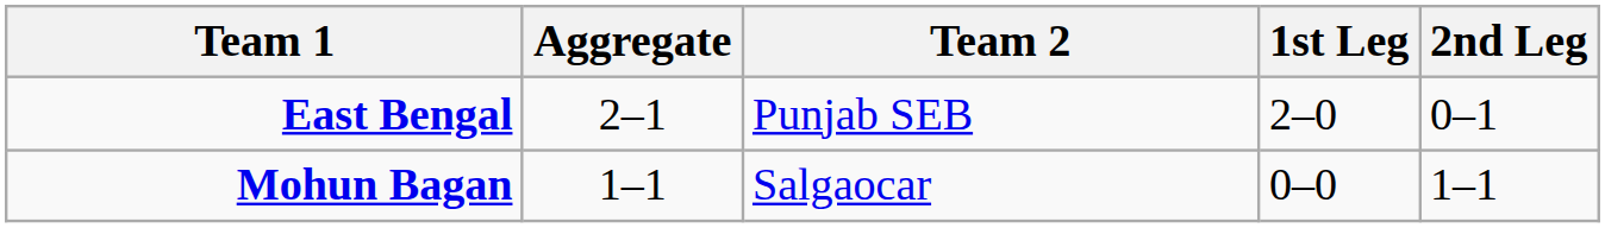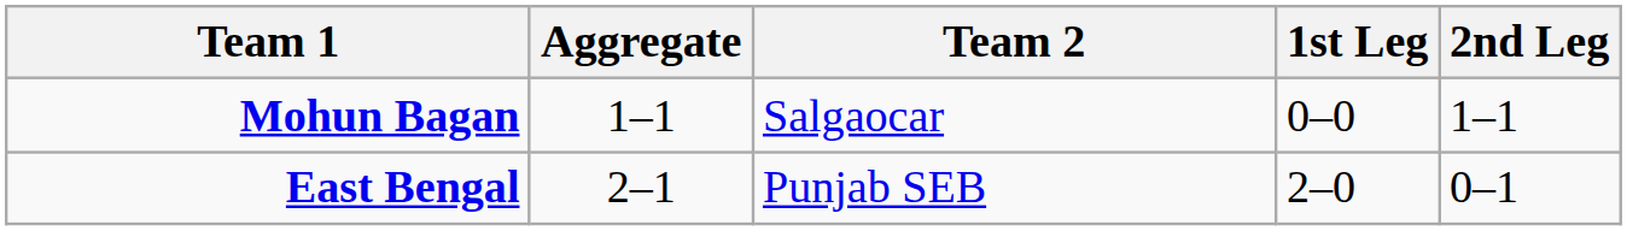rows swapped: Mohun Bagan <-> East Bengal
